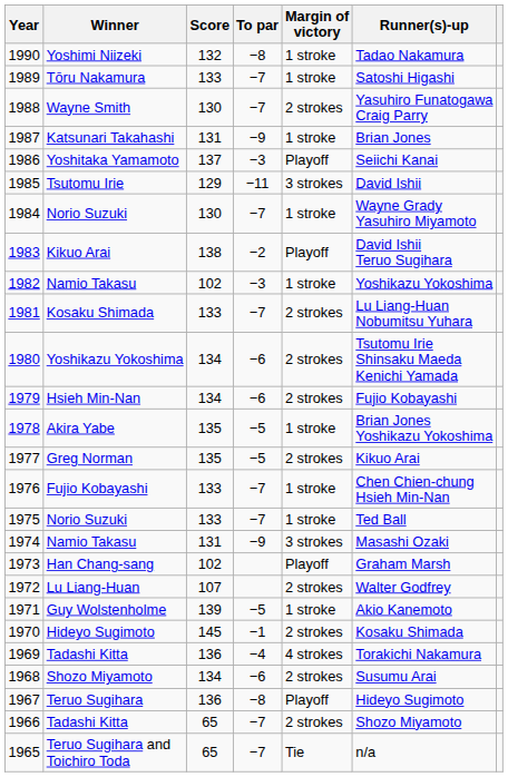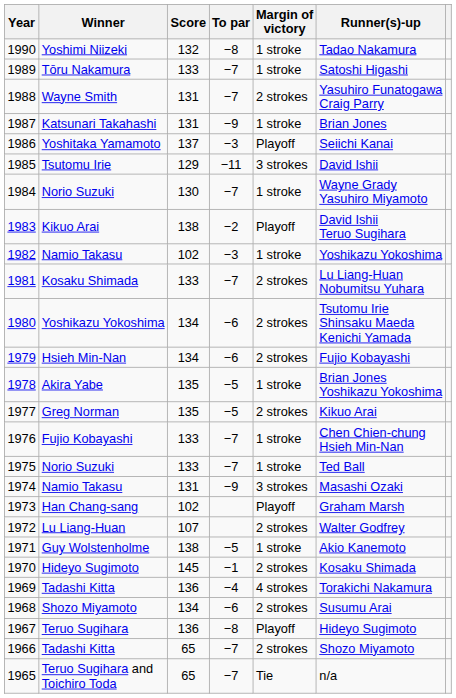1988 | Score: 130 -> 131
1971 | Score: 139 -> 138
